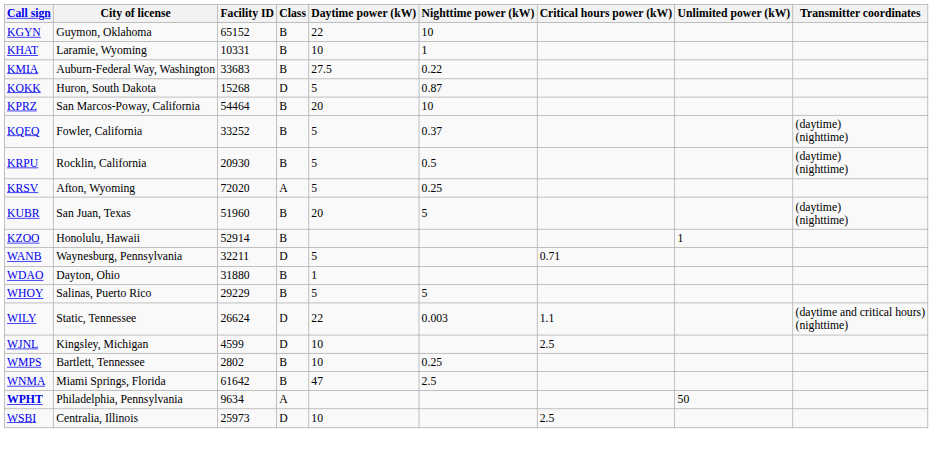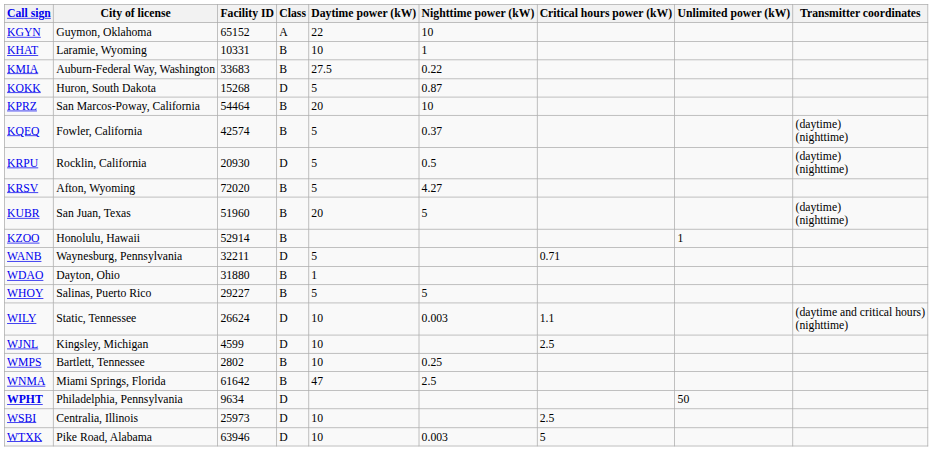KGYN | Class: B -> A
KQEQ | Facility ID: 33252 -> 42574
KRPU | Class: B -> D
KRSV | Class: A -> B
KRSV | Nighttime power (kW): 0.25 -> 4.27
WHOY | Facility ID: 29229 -> 29227
WILY | Daytime power (kW): 22 -> 10
WPHT | Class: A -> D
+ row: WTXK | Pike Road, Alabama | 63946 | D | 10 | 0.003 | 5
